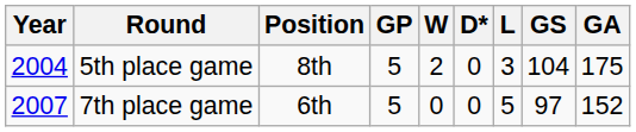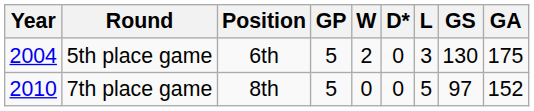5th place game | Position: 8th -> 6th
5th place game | GS: 104 -> 130
7th place game | Year: 2007 -> 2010
7th place game | Position: 6th -> 8th
